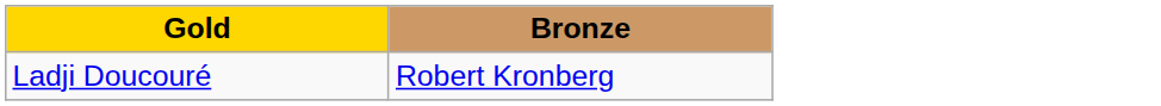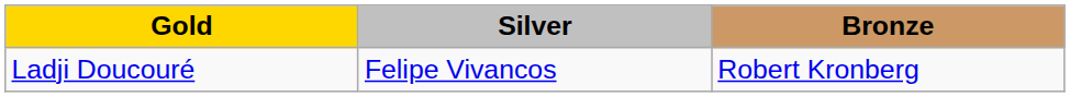+ column: Silver | Felipe Vivancos
